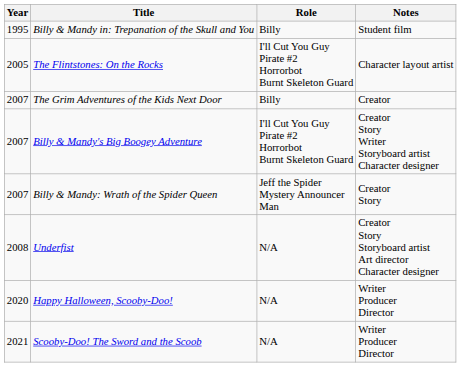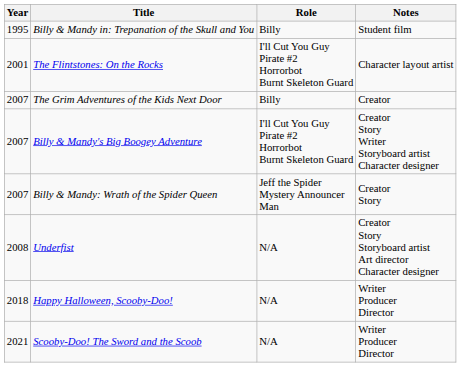The Flintstones: On the Rocks | Year: 2005 -> 2001
Happy Halloween, Scooby-Doo! | Year: 2020 -> 2018
